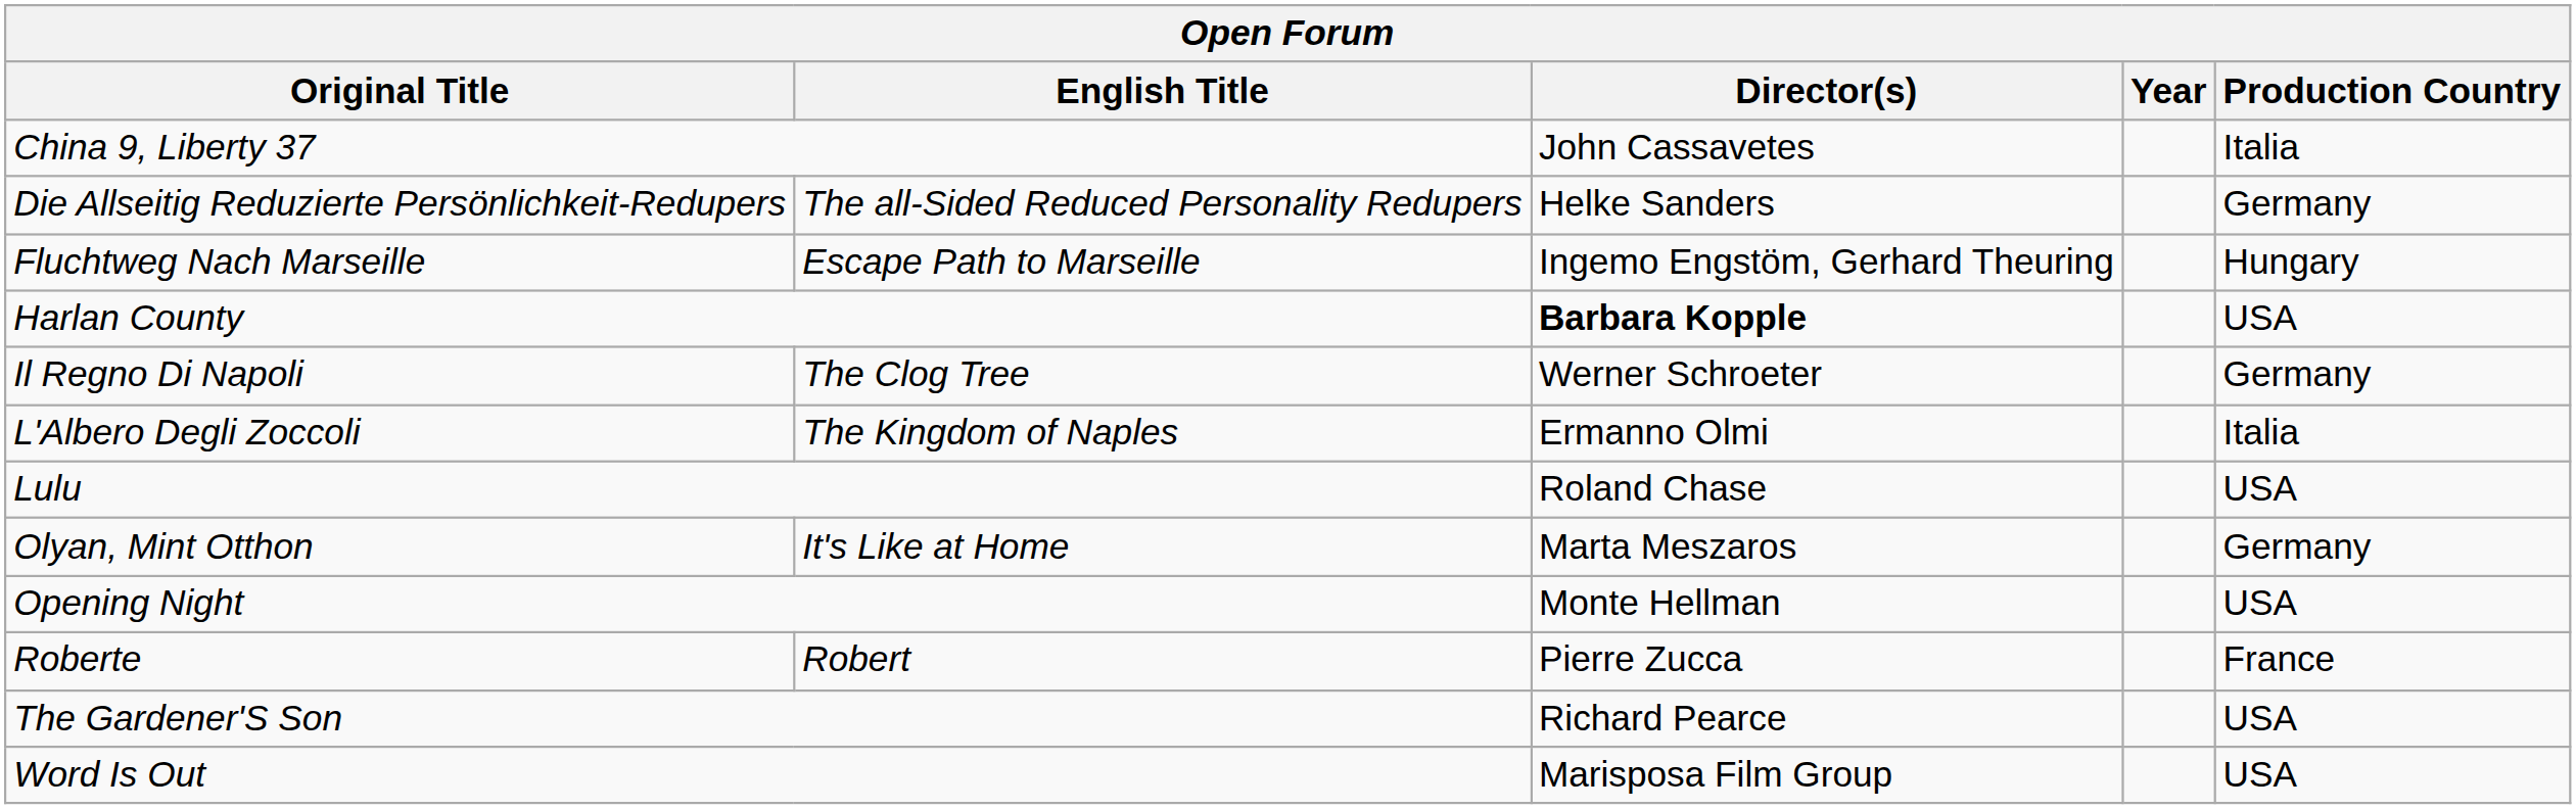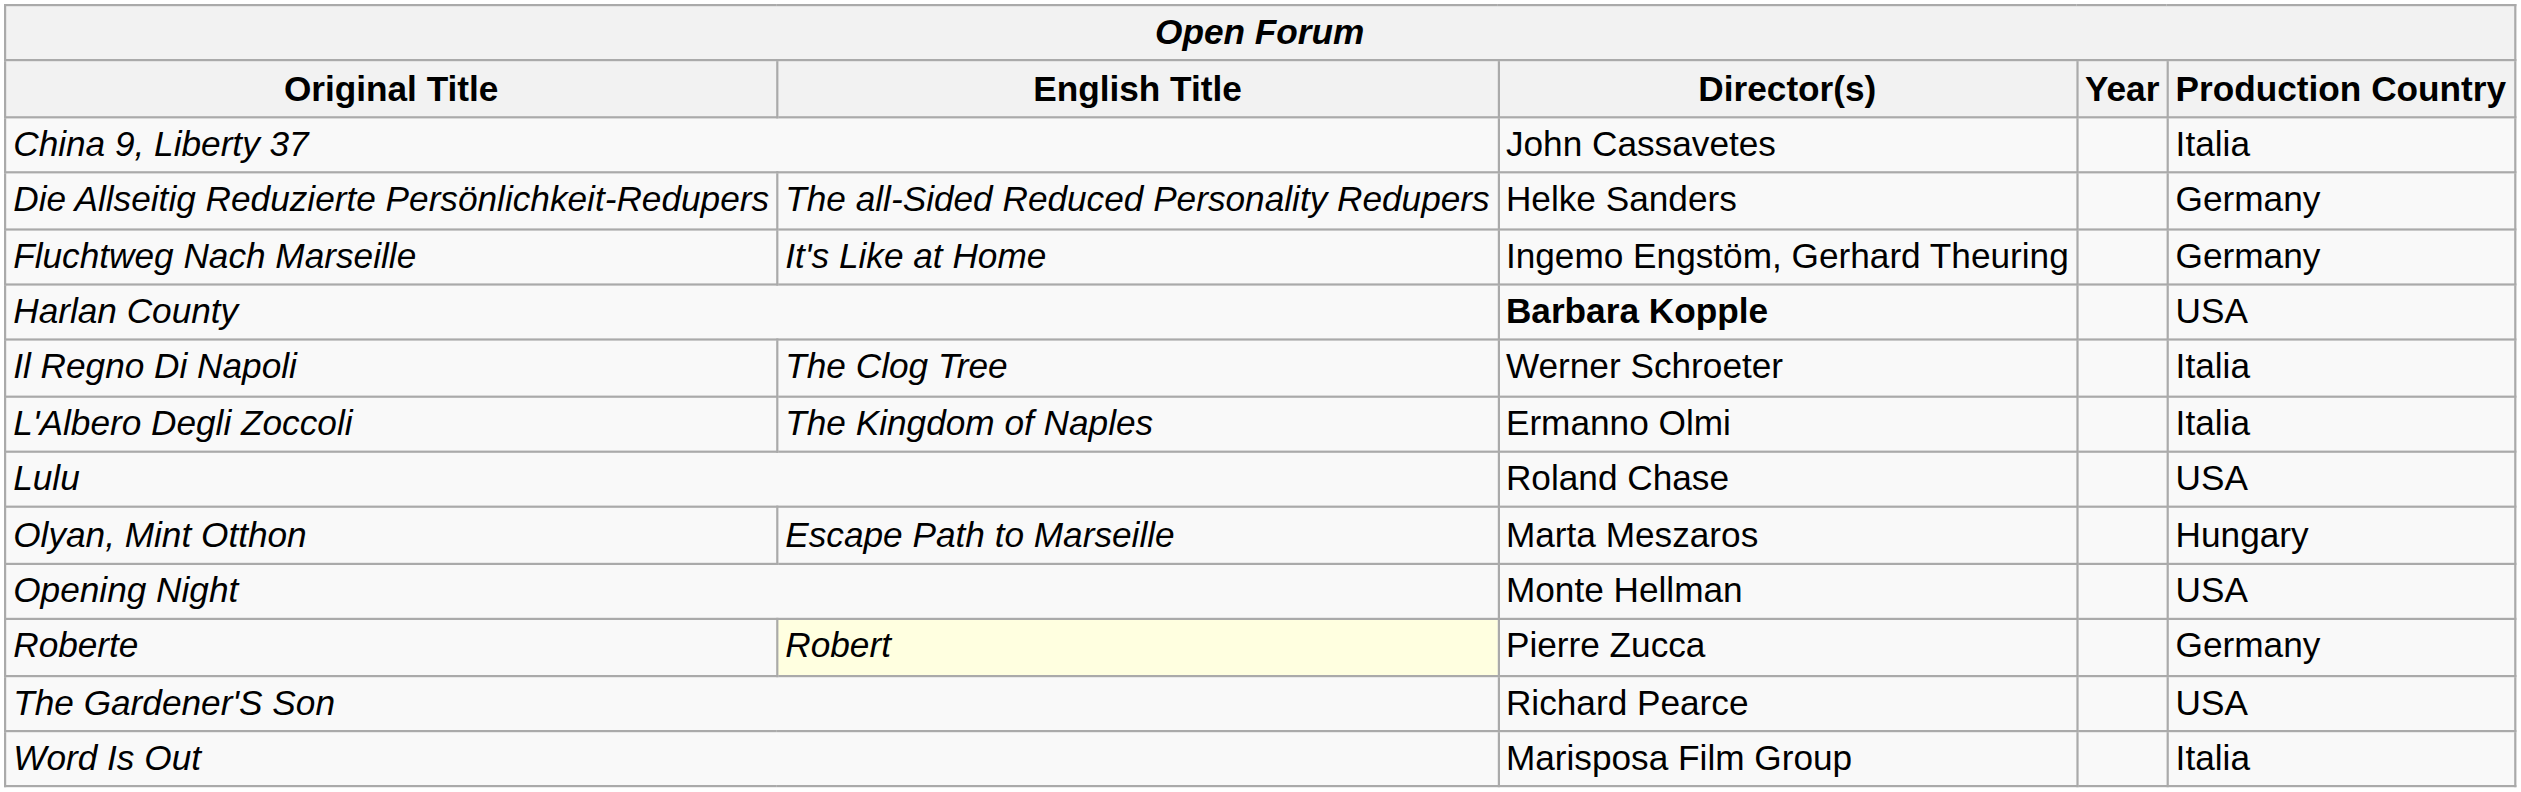Fluchtweg Nach Marseille | English Title: Escape Path to Marseille -> It's Like at Home
Fluchtweg Nach Marseille | Production Country: Hungary -> Germany
Il Regno Di Napoli | Production Country: Germany -> Italia
Olyan, Mint Otthon | English Title: It's Like at Home -> Escape Path to Marseille
Olyan, Mint Otthon | Production Country: Germany -> Hungary
Roberte | English Title: no background -> lightyellow background
Roberte | Production Country: France -> Germany
Word Is Out | Production Country: USA -> Italia
